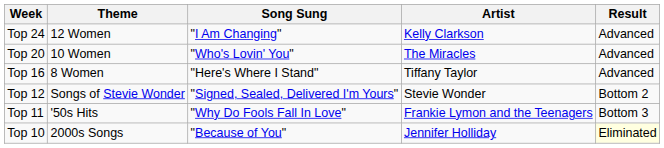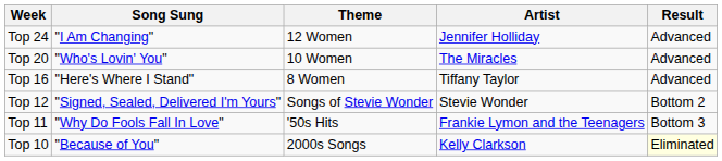columns swapped: Theme <-> Song Sung
Top 24 | Artist: Kelly Clarkson -> Jennifer Holliday
Top 10 | Artist: Jennifer Holliday -> Kelly Clarkson
